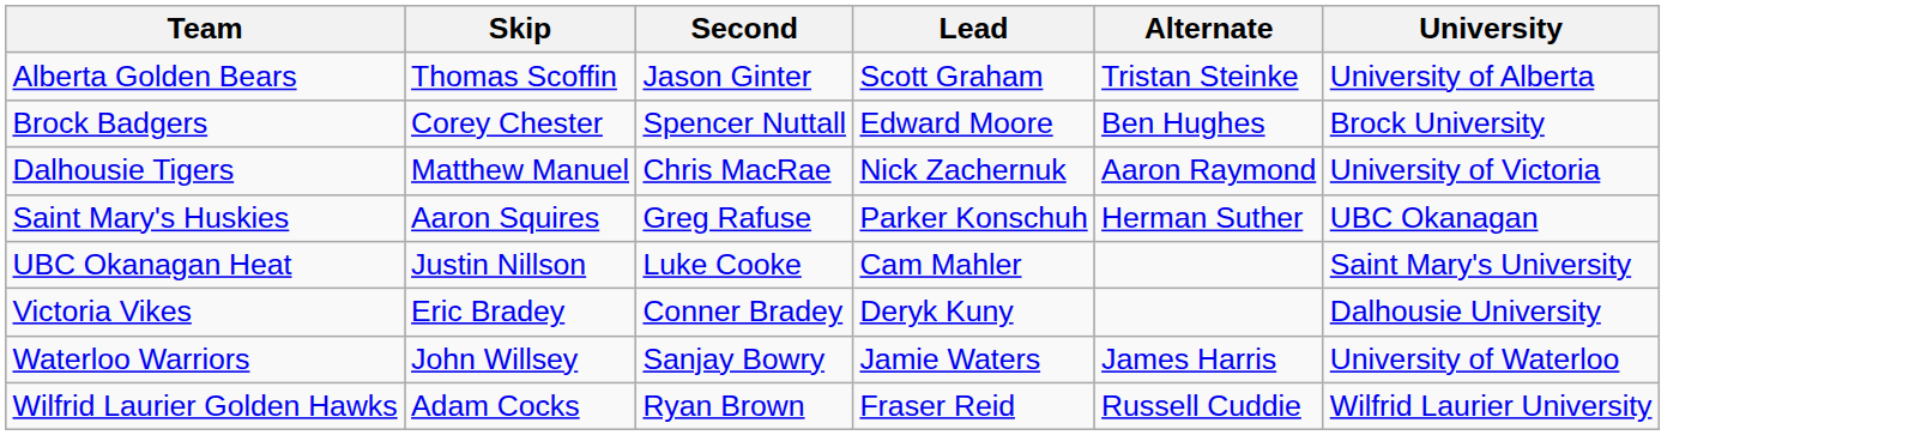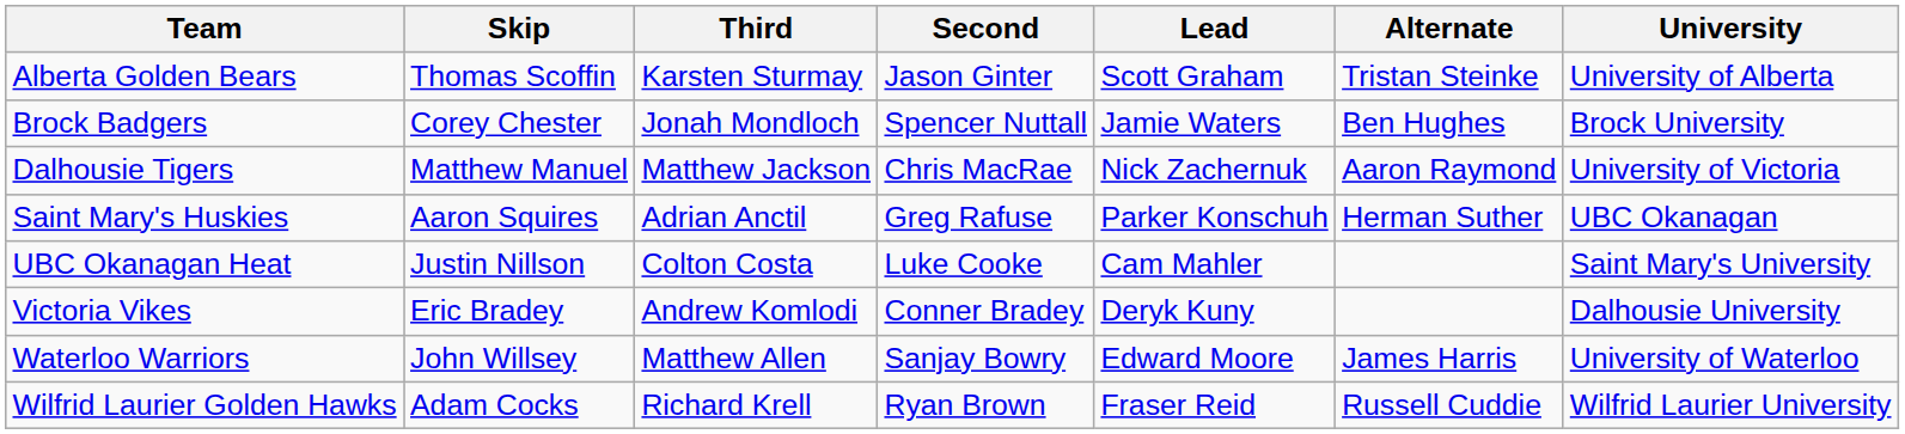+ column: Third | Karsten Sturmay | Jonah Mondloch | Matthew Jackson | Adrian Anctil | Colton Costa | Andrew Komlodi | Matthew Allen | Richard Krell
Brock Badgers | Lead: Edward Moore -> Jamie Waters
Waterloo Warriors | Lead: Jamie Waters -> Edward Moore
